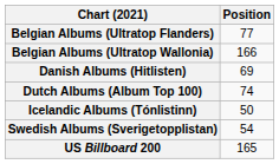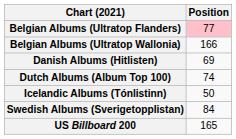Belgian Albums (Ultratop Flanders) | Position: no background -> pink background
Swedish Albums (Sverigetopplistan) | Position: 54 -> 84
